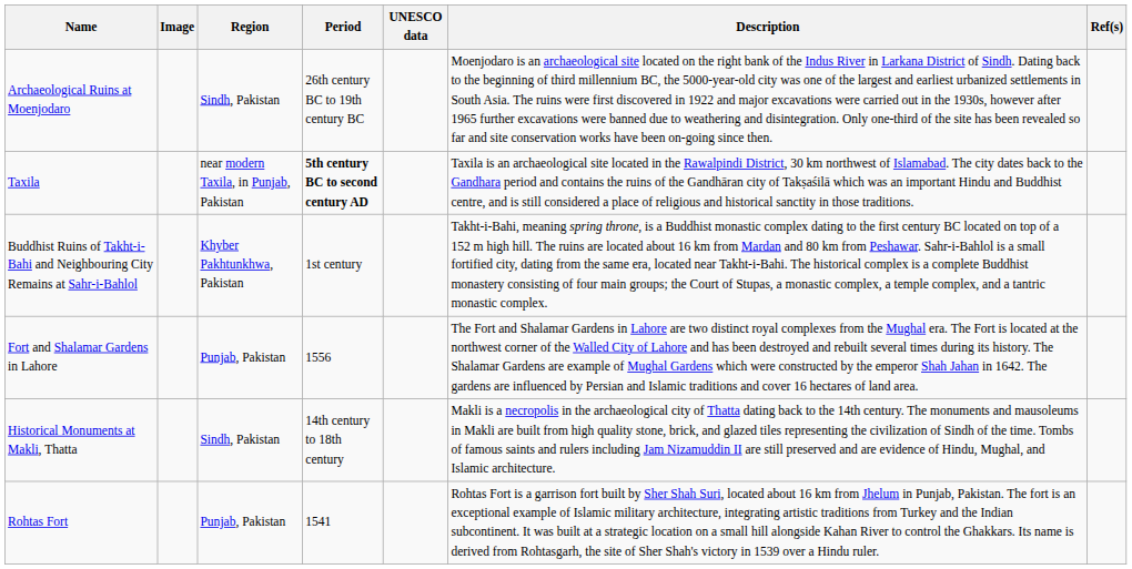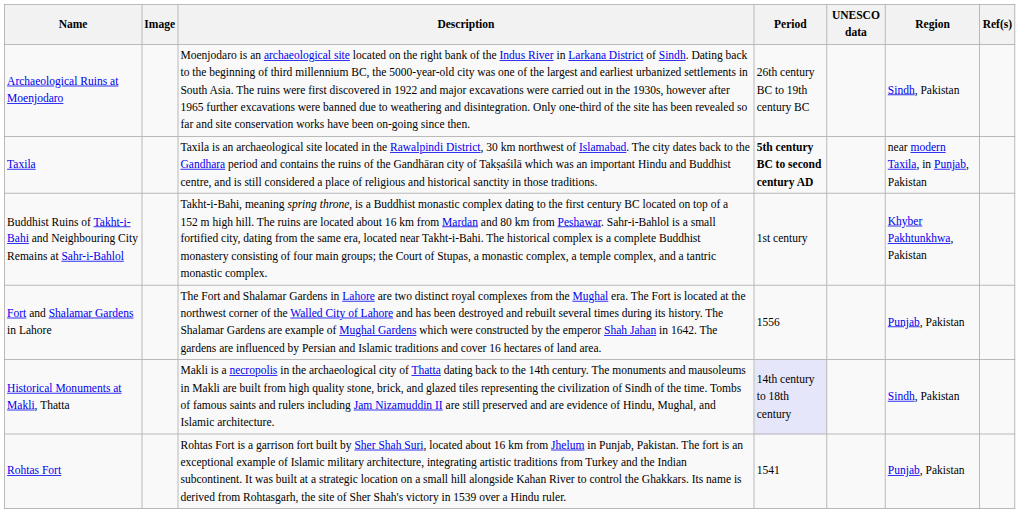columns swapped: Region <-> Description
Historical Monuments at Makli, Thatta | Period: no background -> lavender background
